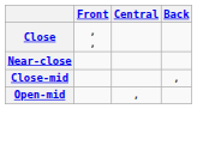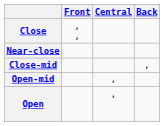+ row: Open | ,
